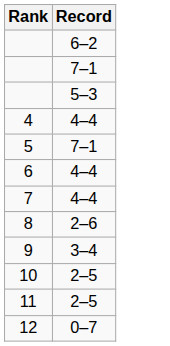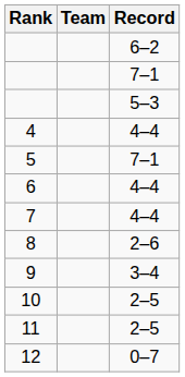+ column: Team
